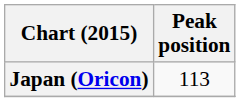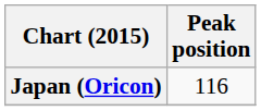Japan (Oricon) | Peak position: 113 -> 116
